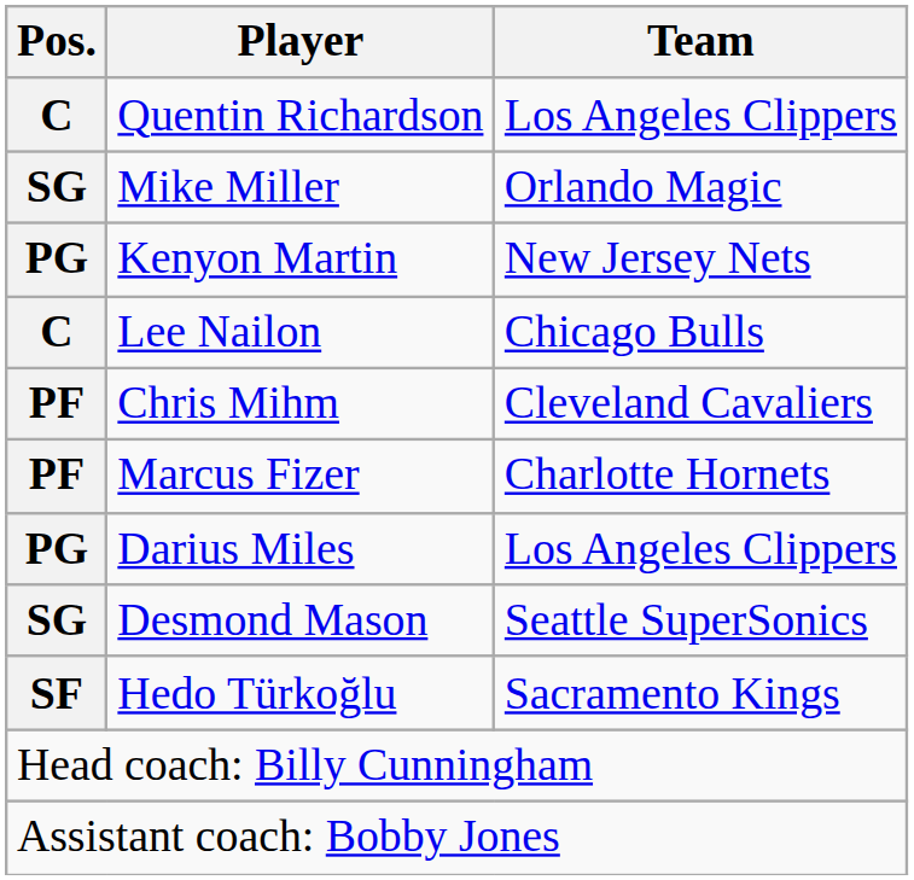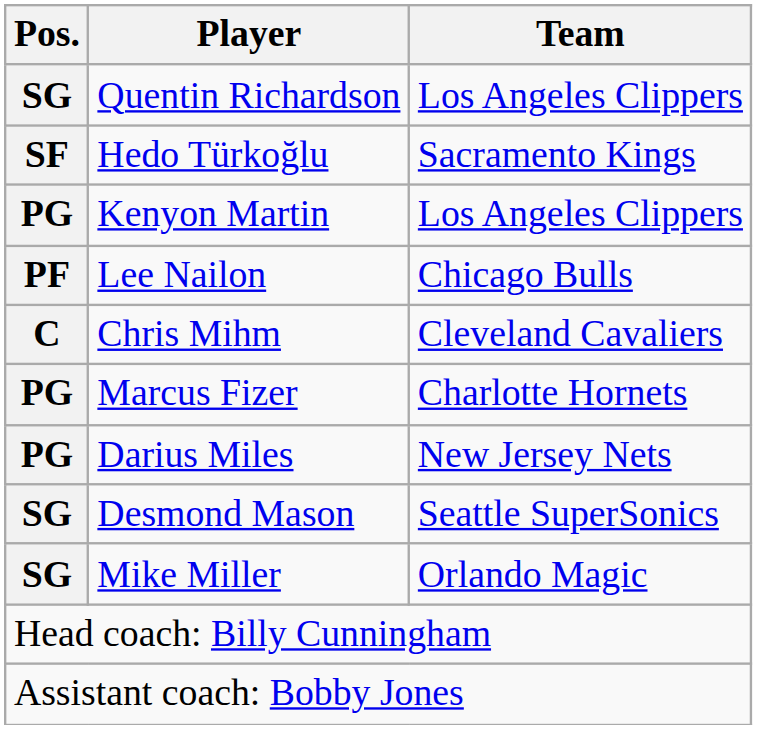Quentin Richardson | Pos.: C -> SG
rows swapped: Mike Miller <-> Hedo Türkoğlu
Kenyon Martin | Team: New Jersey Nets -> Los Angeles Clippers
Lee Nailon | Pos.: C -> PF
Chris Mihm | Pos.: PF -> C
Marcus Fizer | Pos.: PF -> PG
Darius Miles | Team: Los Angeles Clippers -> New Jersey Nets
